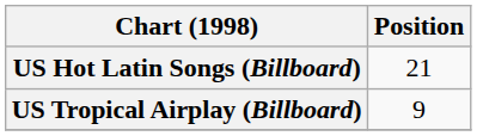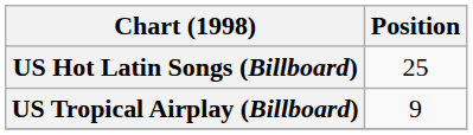US Hot Latin Songs (Billboard) | Position: 21 -> 25
